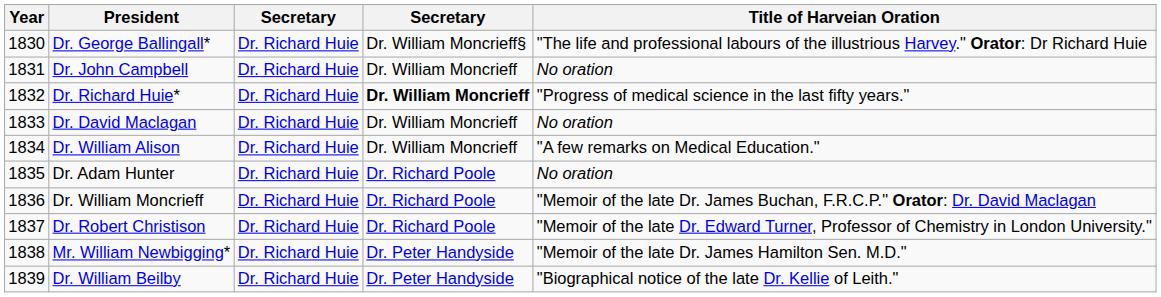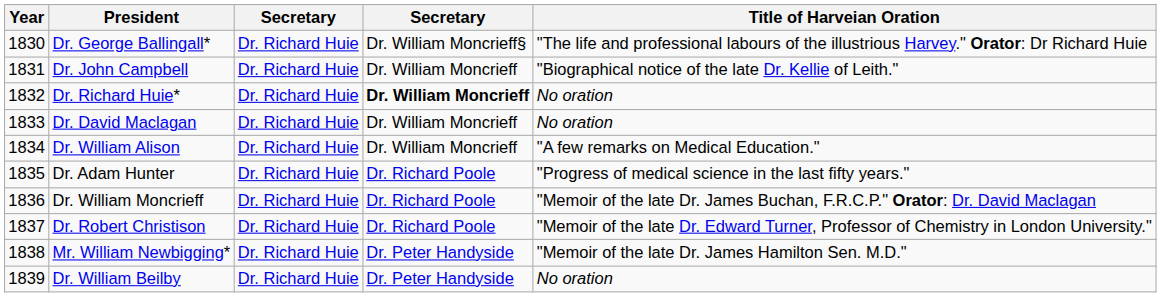Dr. John Campbell | Title of Harveian Oration: No oration -> "Biographical notice of the late Dr. Kellie of Leith."
Dr. Richard Huie* | Title of Harveian Oration: "Progress of medical science in the last fifty years." -> No oration
Dr. Adam Hunter | Title of Harveian Oration: No oration -> "Progress of medical science in the last fifty years."
Dr. William Beilby | Title of Harveian Oration: "Biographical notice of the late Dr. Kellie of Leith." -> No oration
